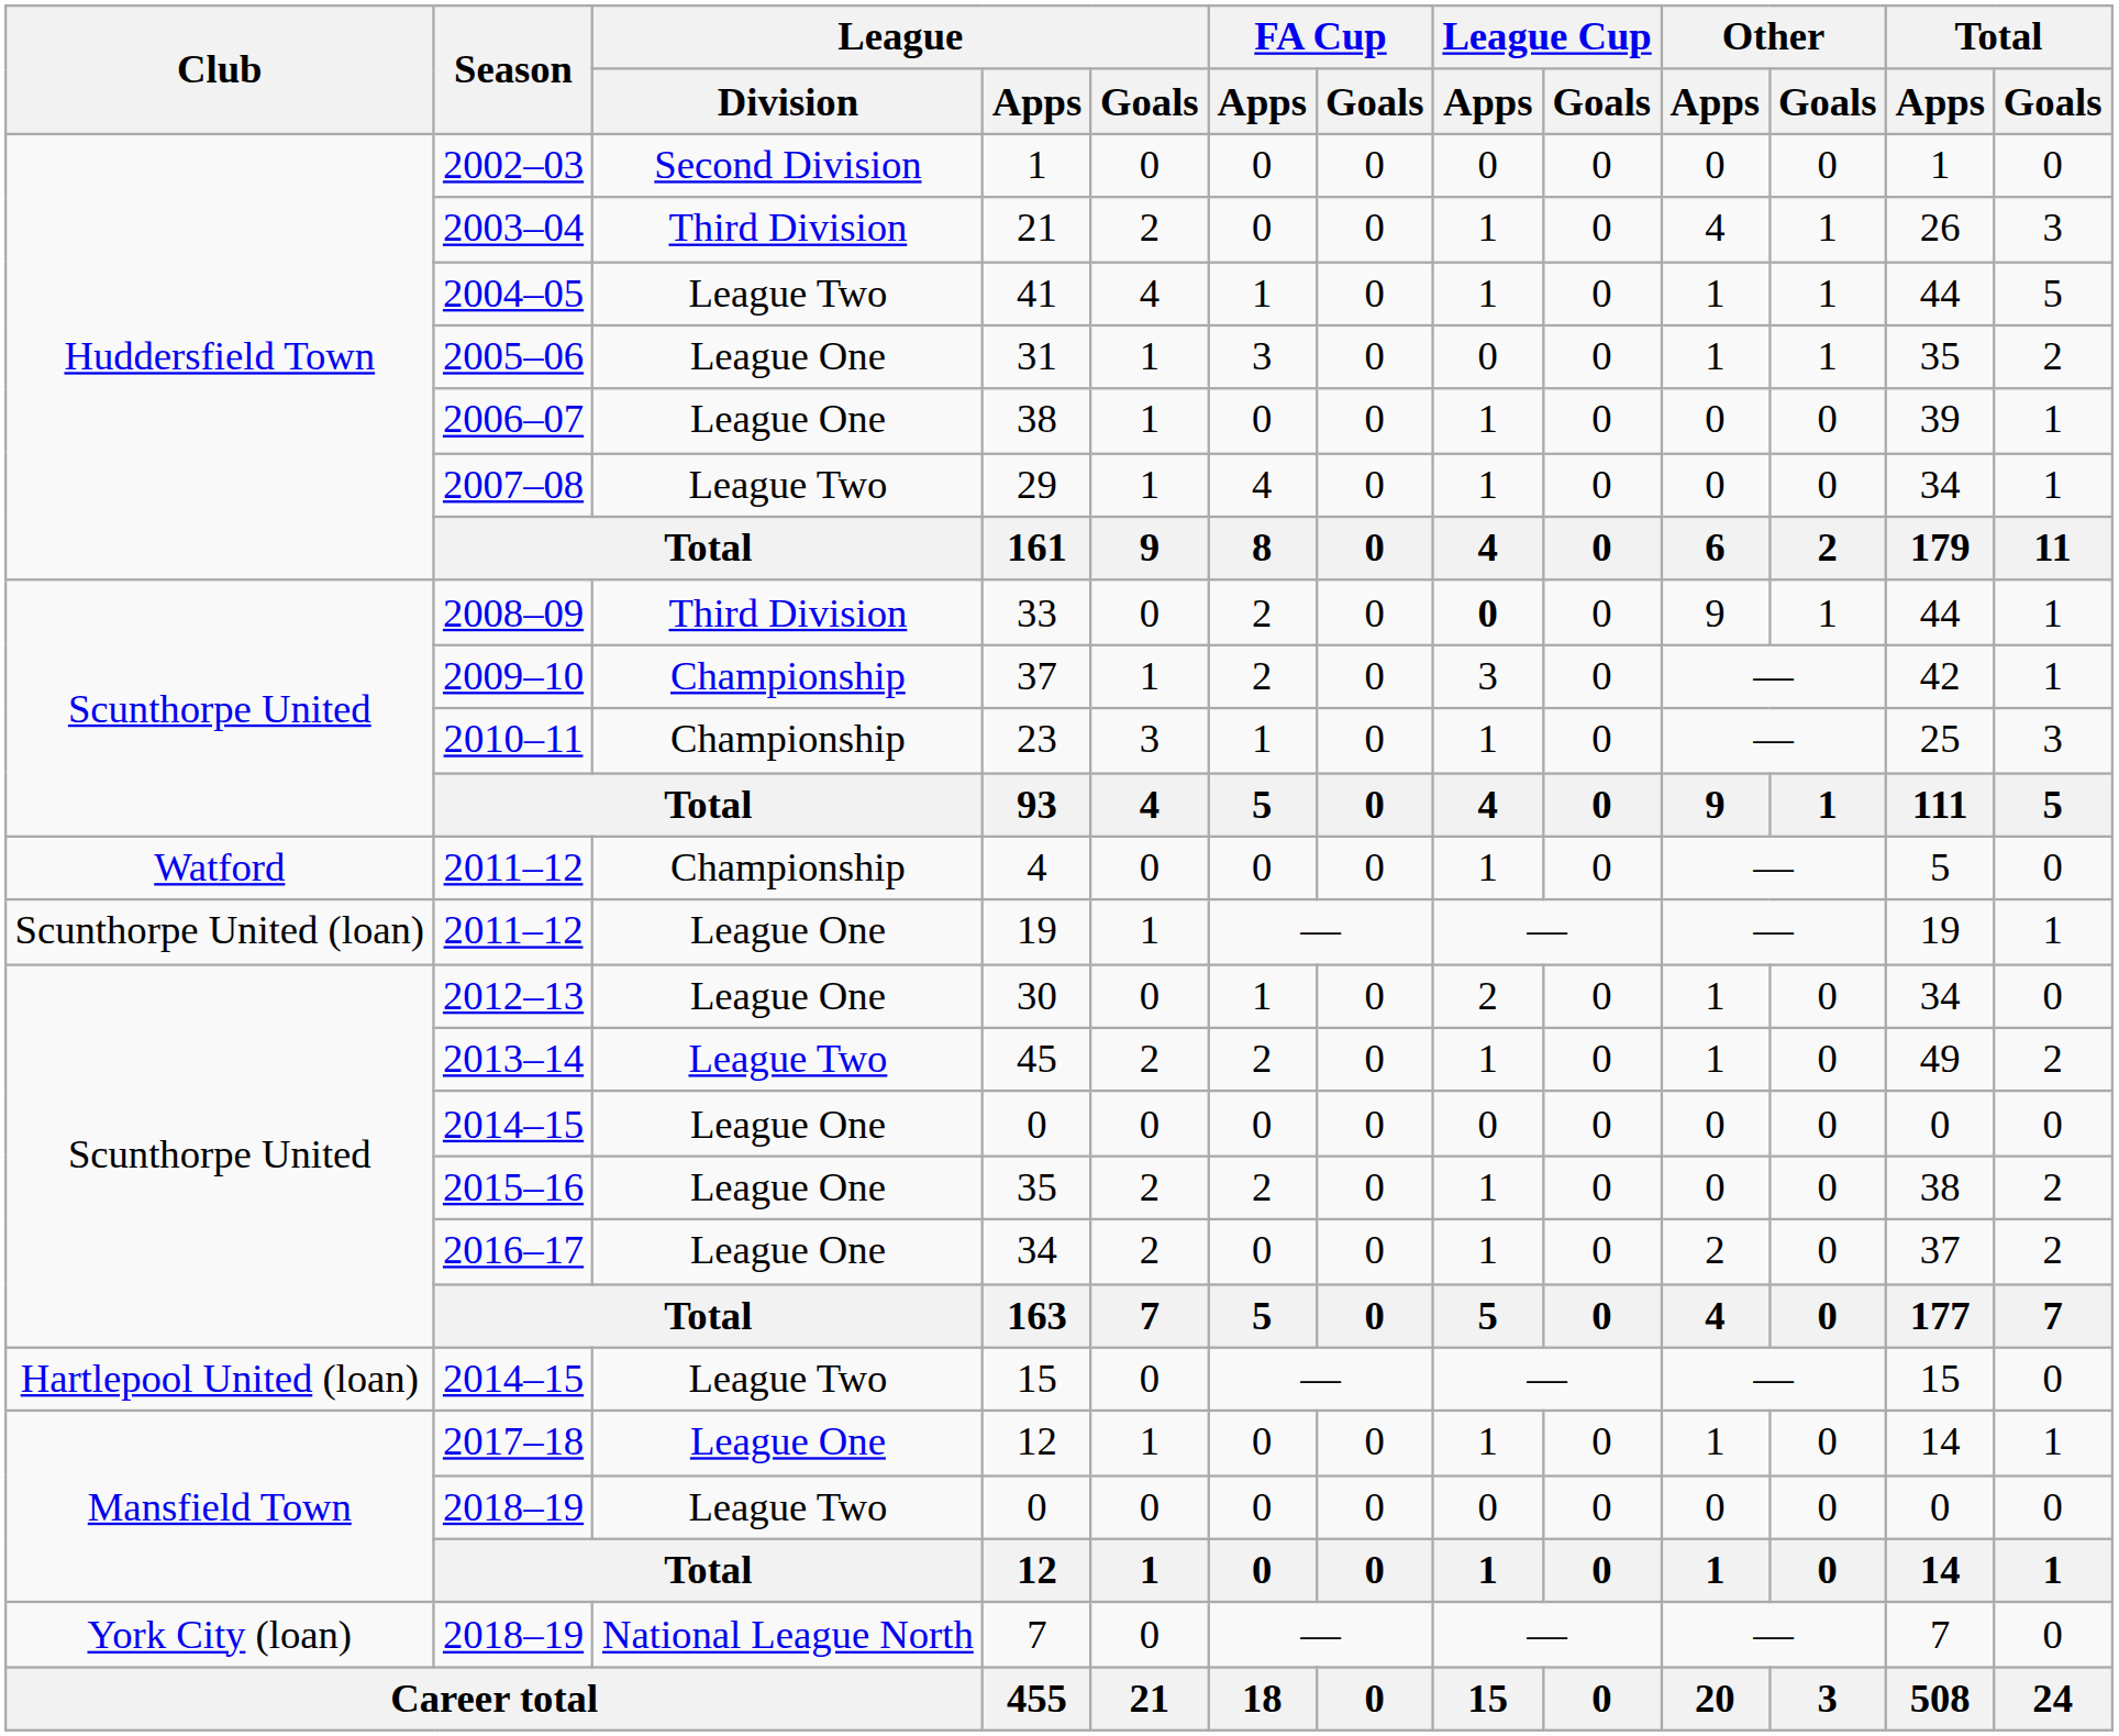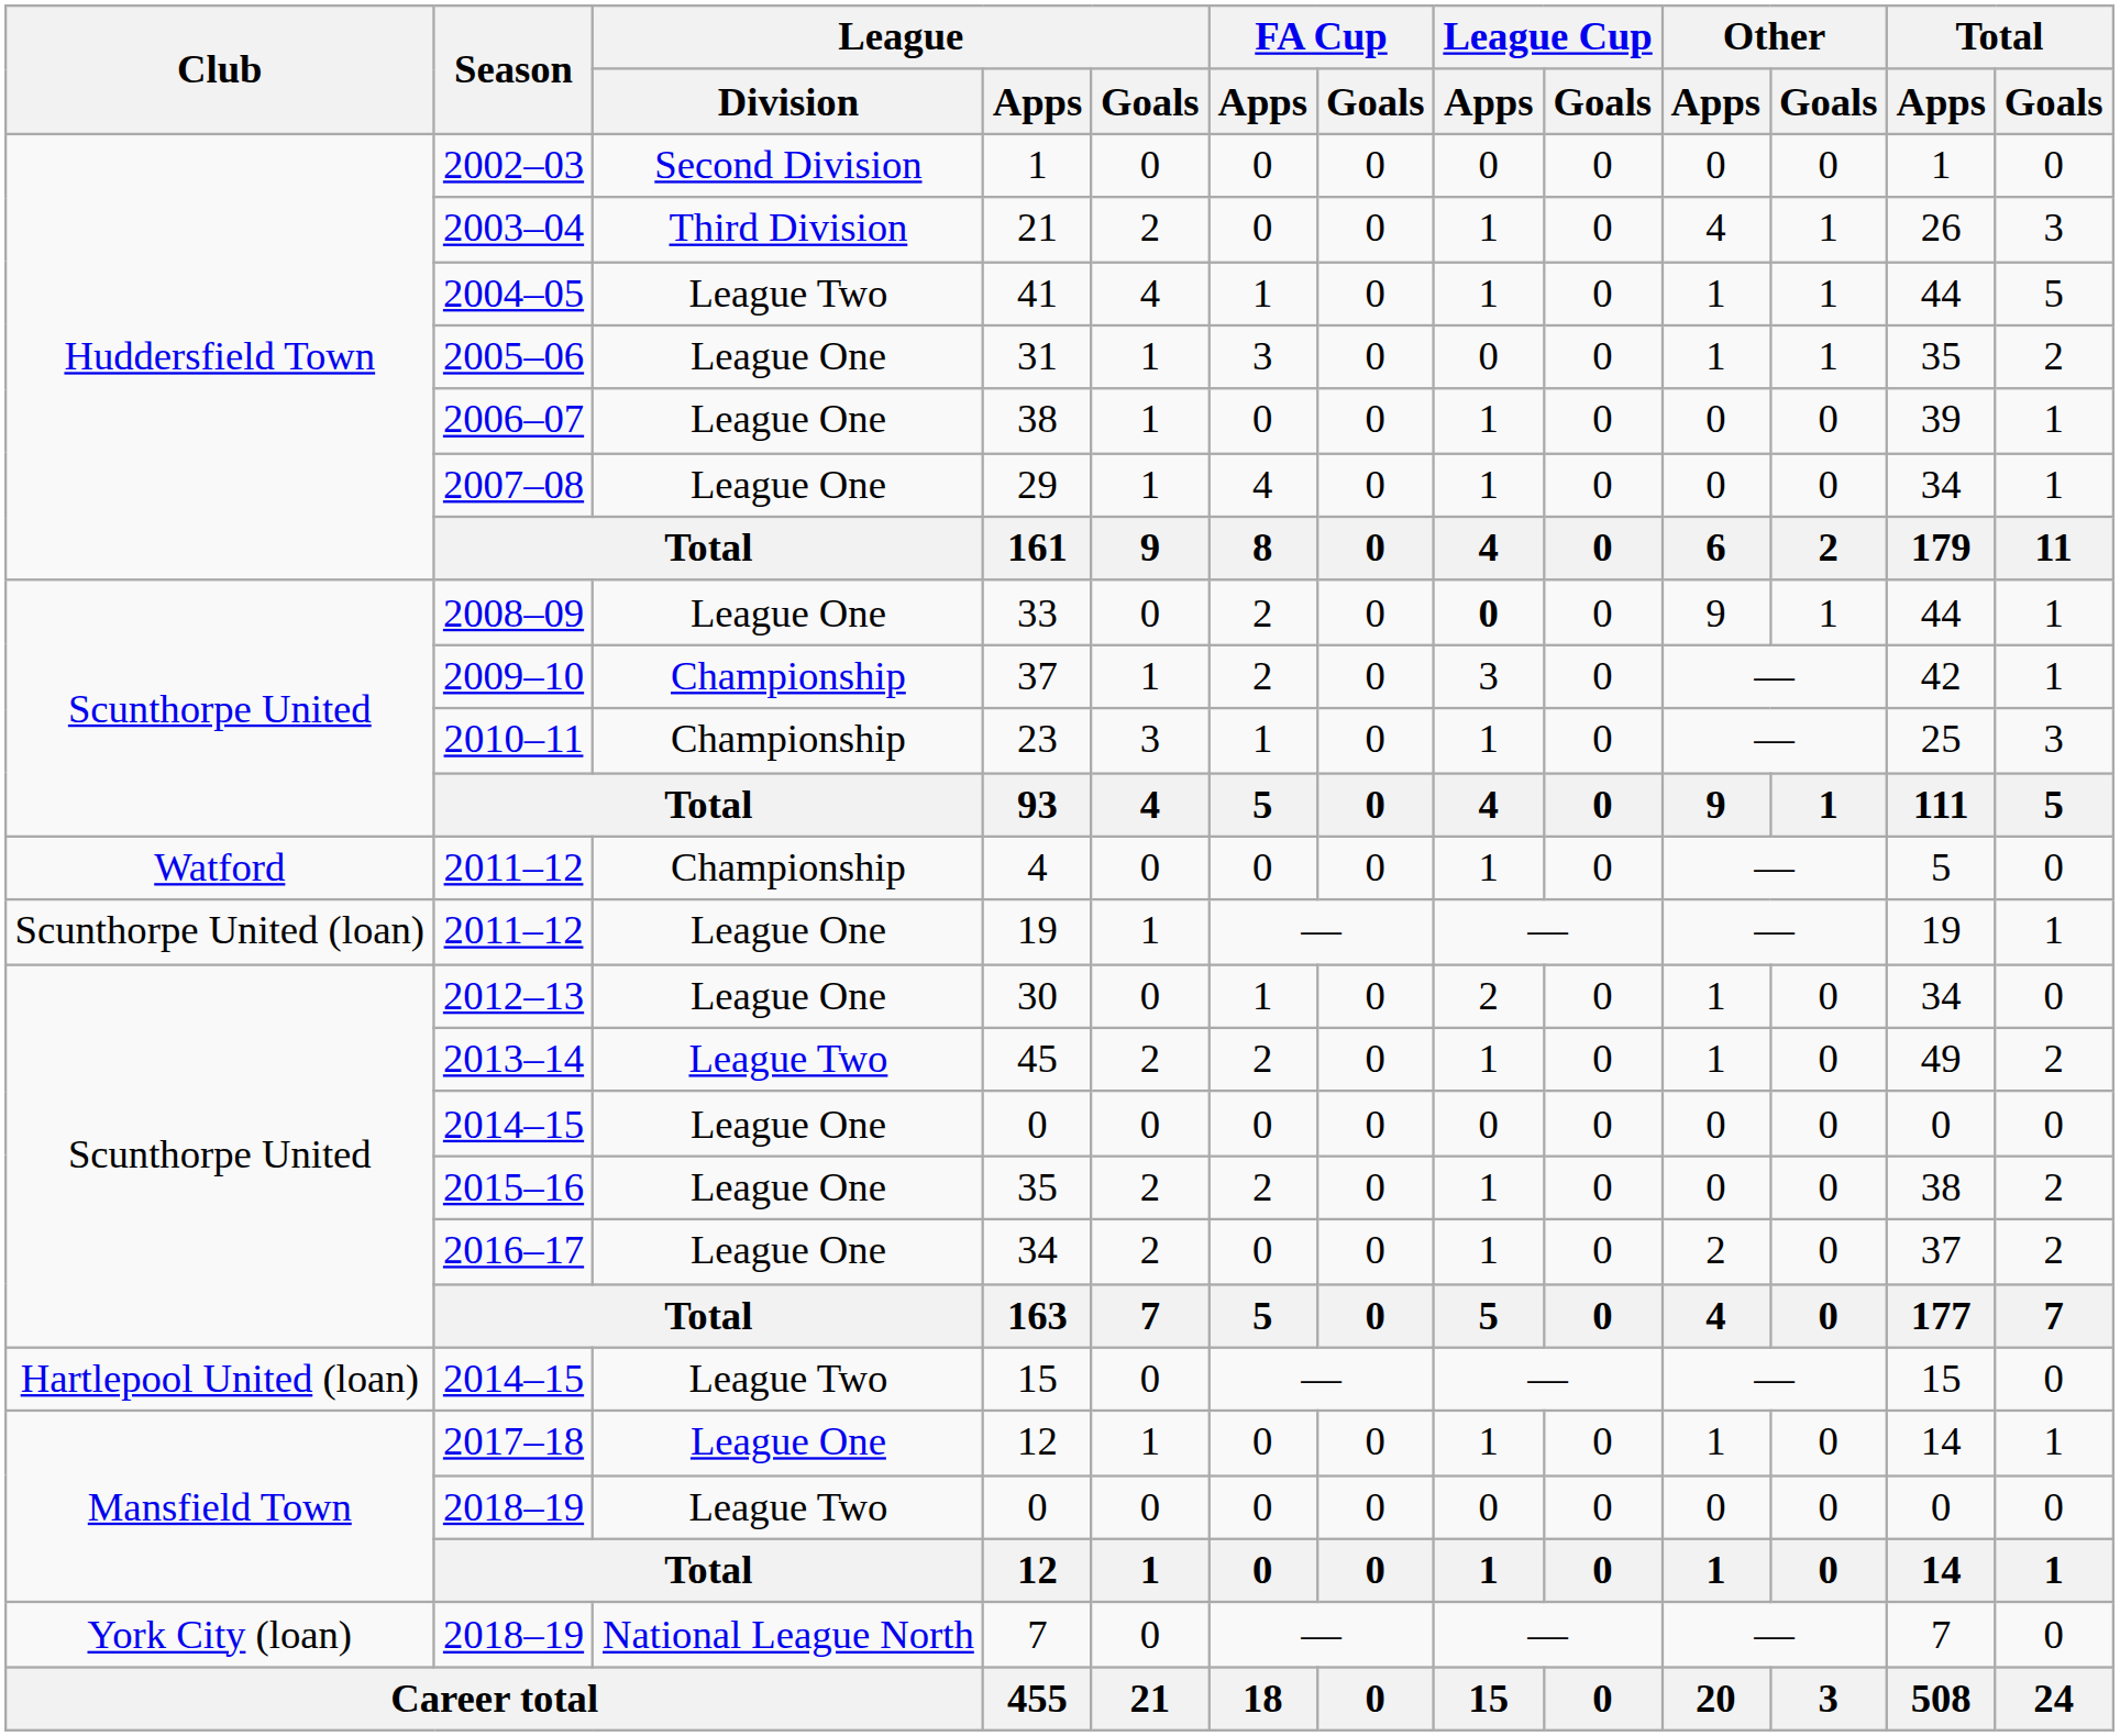29 | League / Division: League Two -> League One
33 | League / Division: Third Division -> League One
